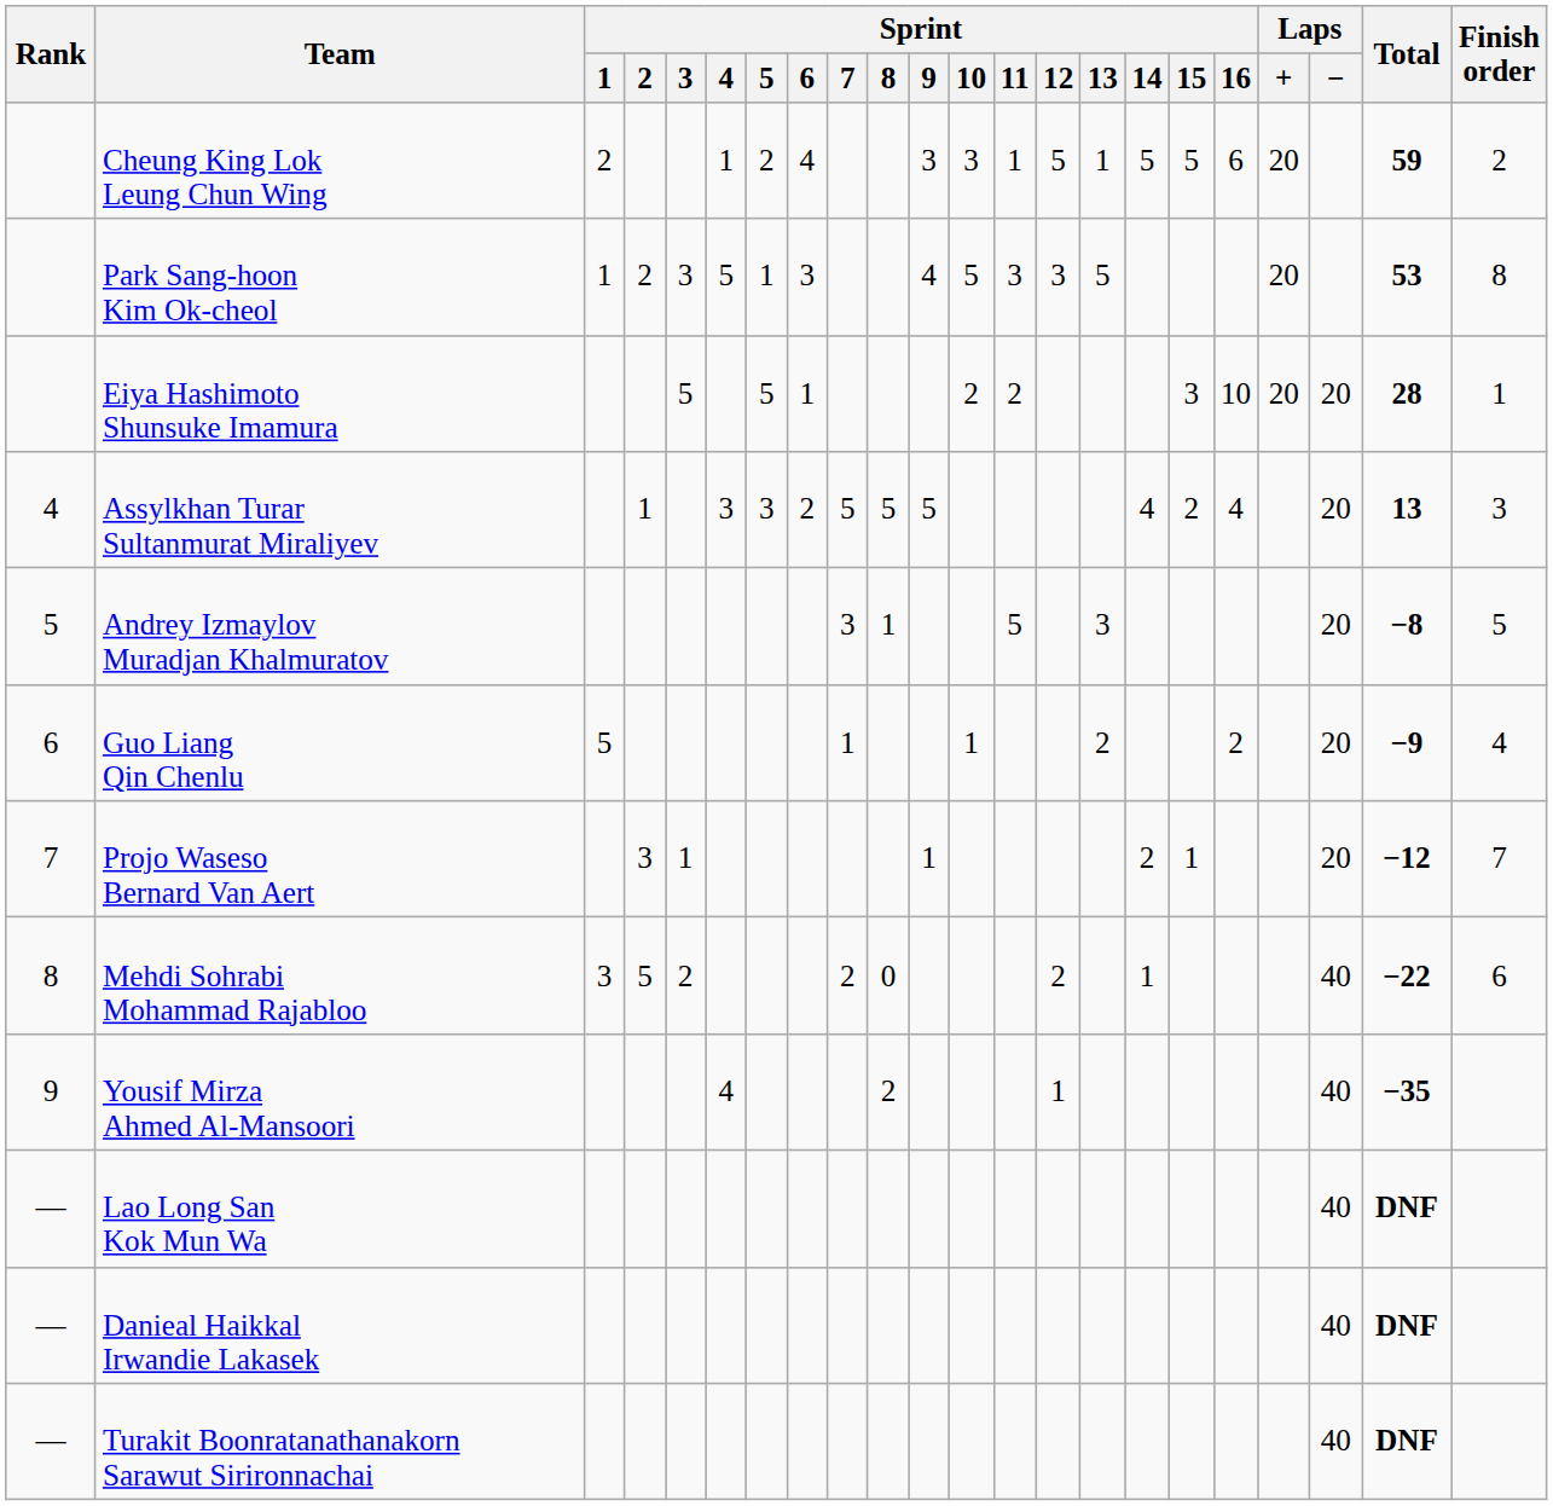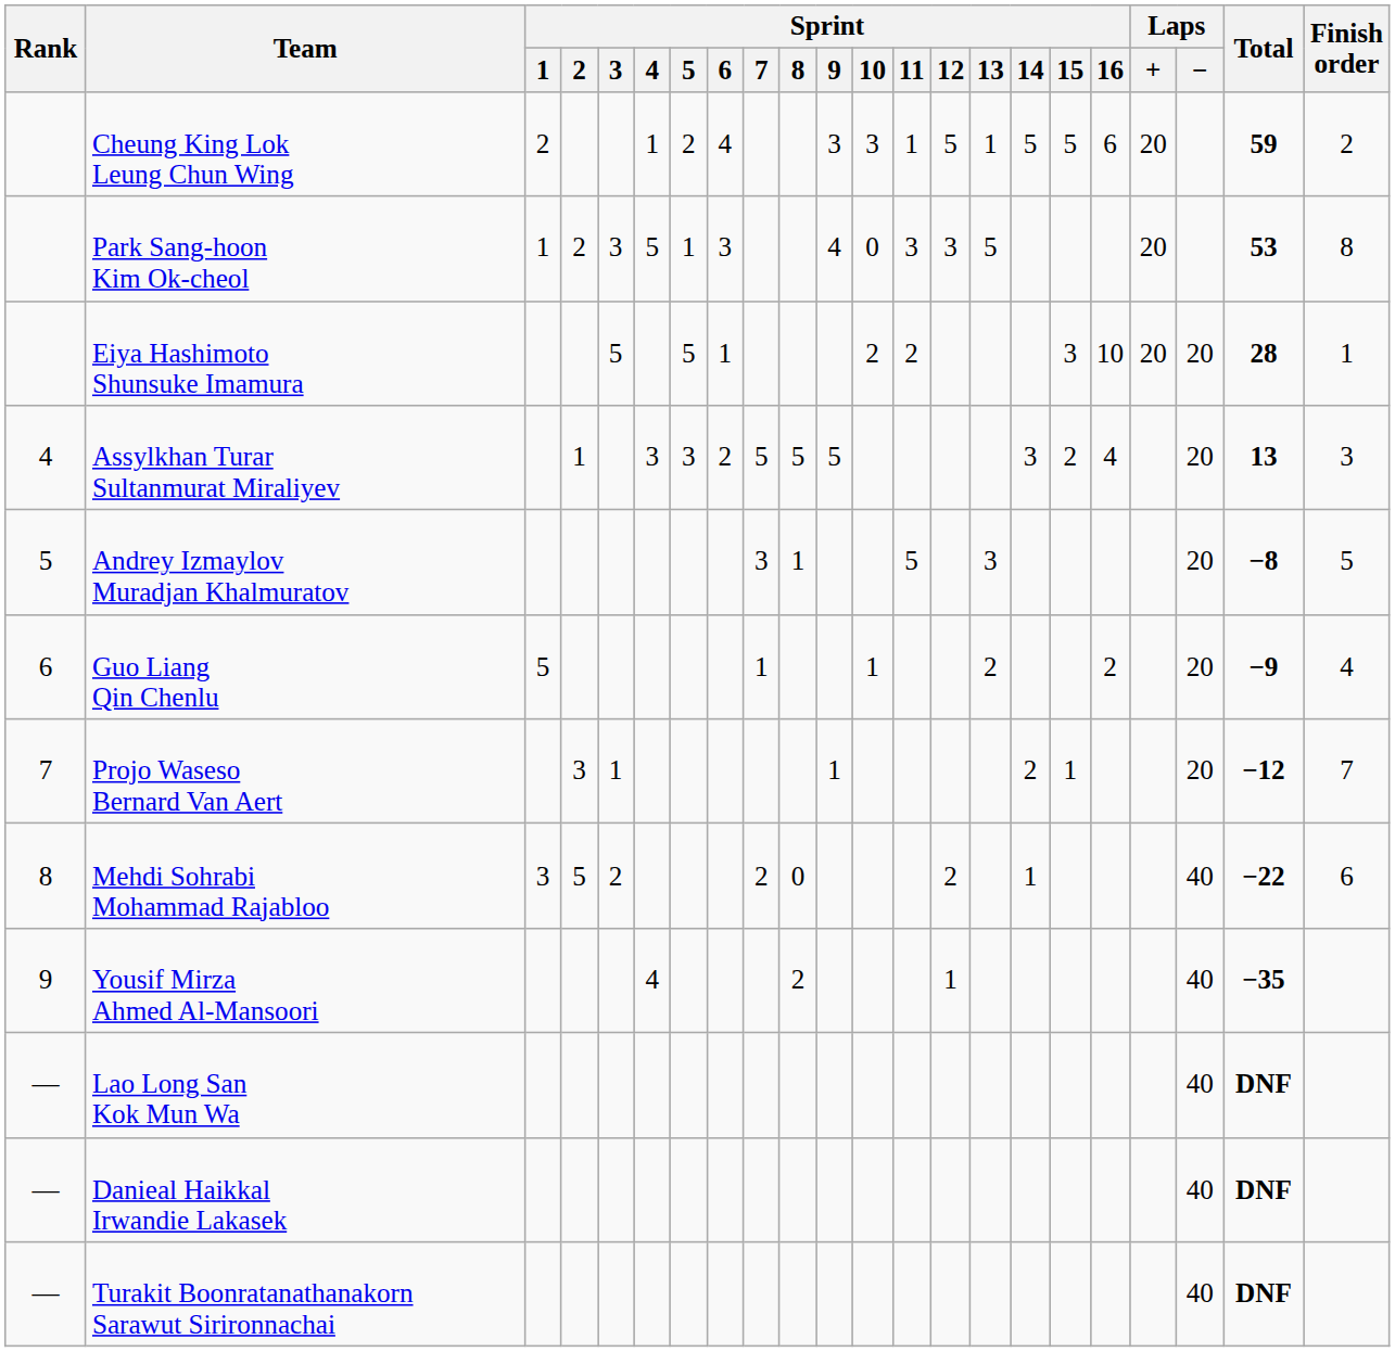Park Sang-hoon Kim Ok-cheol | Sprint / 10: 5 -> 0
Assylkhan Turar Sultanmurat Miraliyev | Sprint / 14: 4 -> 3
